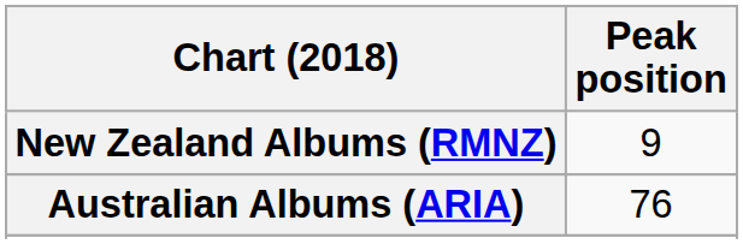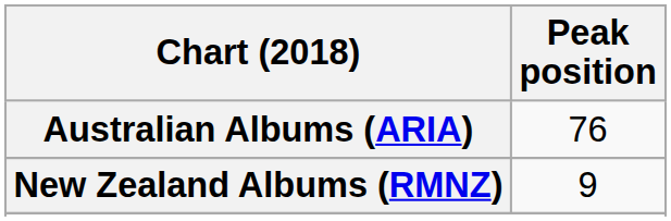rows swapped: Australian Albums (ARIA) <-> New Zealand Albums (RMNZ)
